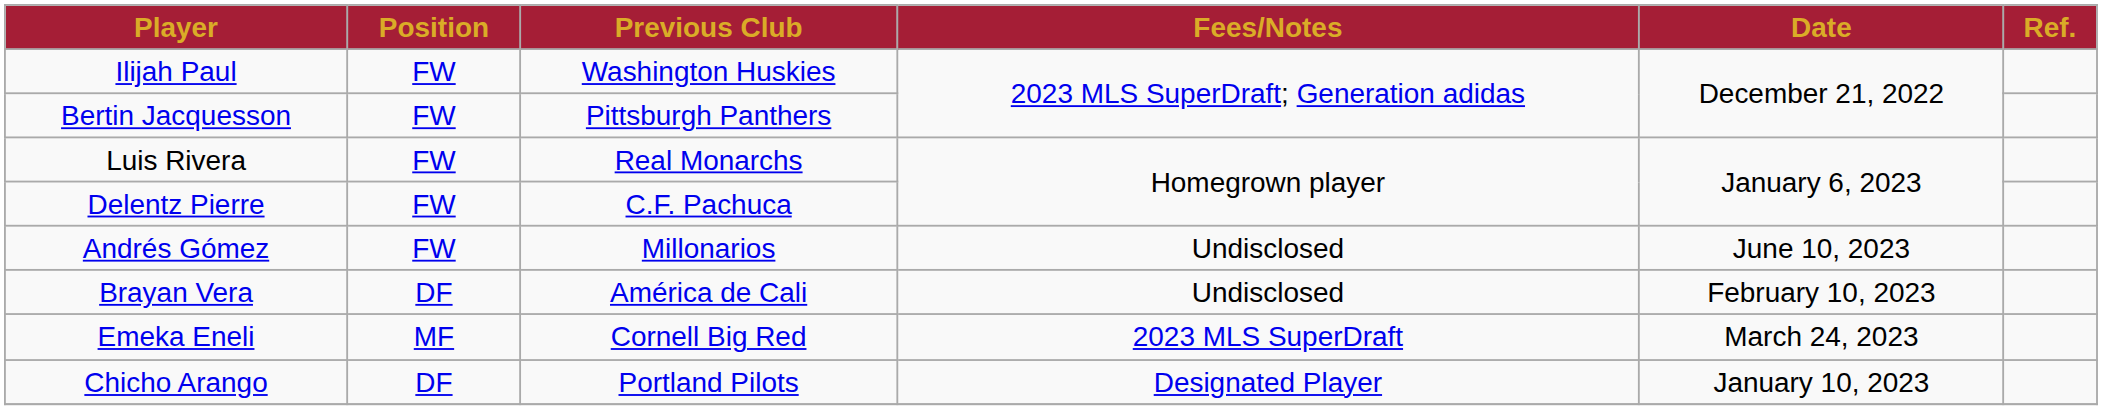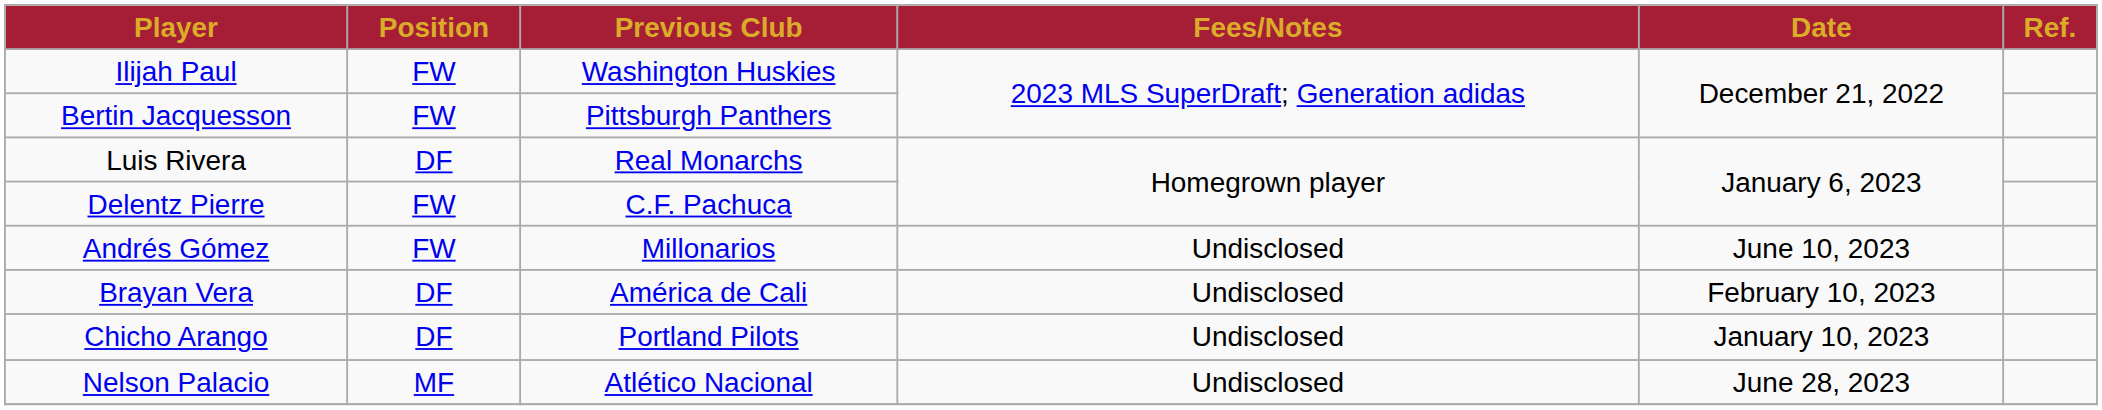Luis Rivera | Position: FW -> DF
- row: Emeka Eneli | MF | Cornell Big Red | 2023 MLS SuperDraft | March 24, 2023
Chicho Arango | Fees/Notes: Designated Player -> Undisclosed
+ row: Nelson Palacio | MF | Atlético Nacional | Undisclosed | June 28, 2023
